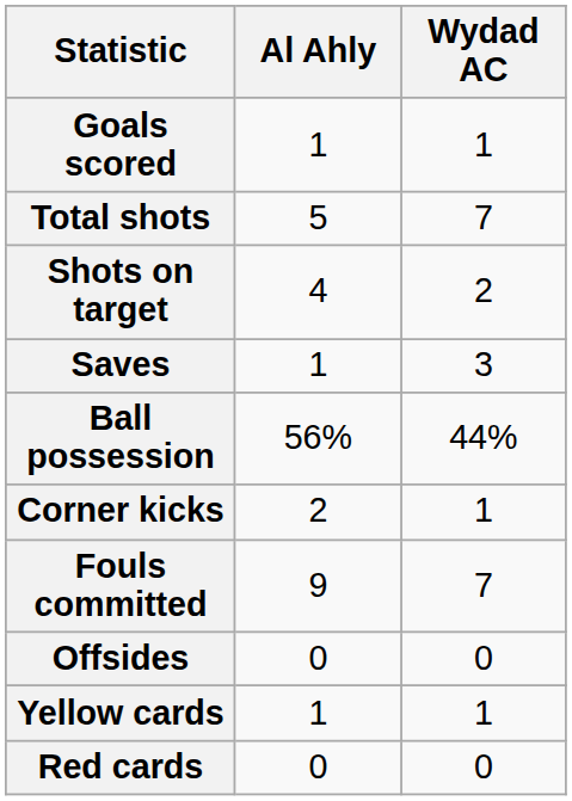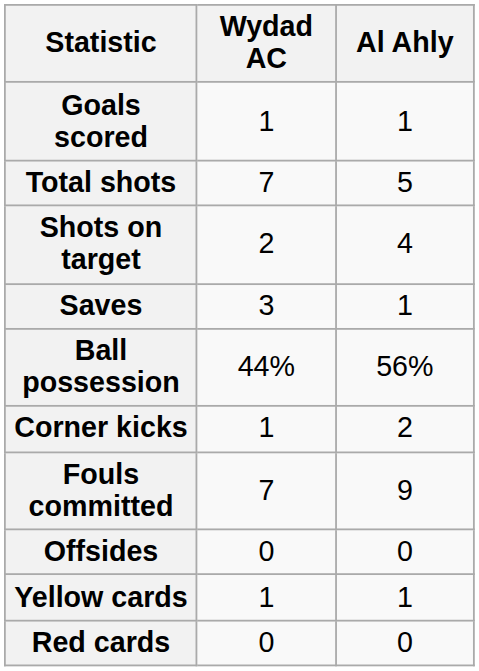columns swapped: Al Ahly <-> Wydad AC
